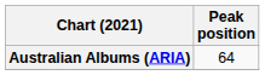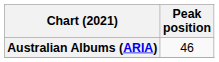Australian Albums (ARIA) | Peak position: 64 -> 46
